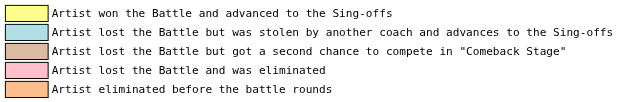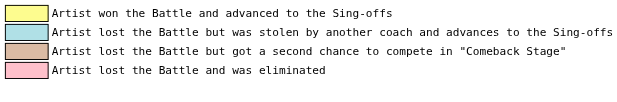- row: Artist eliminated before the battle rounds
